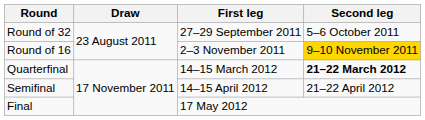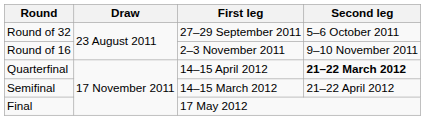Round of 16 | Second leg: gold background -> no background
Quarterfinal | First leg: 14–15 March 2012 -> 14–15 April 2012
Semifinal | First leg: 14–15 April 2012 -> 14–15 March 2012
